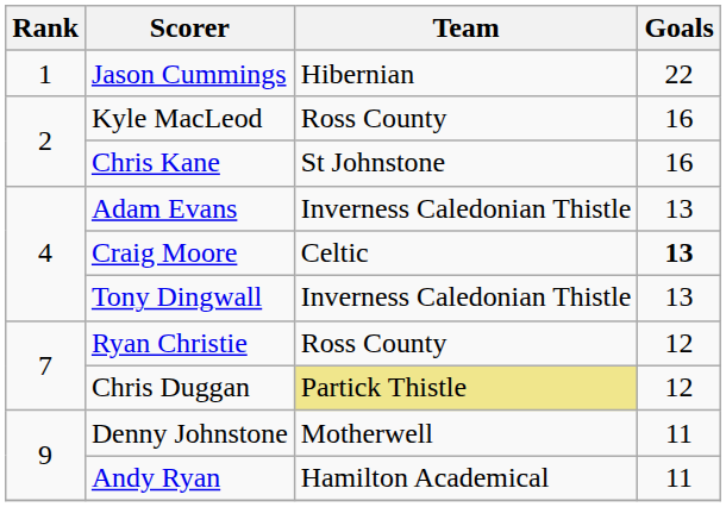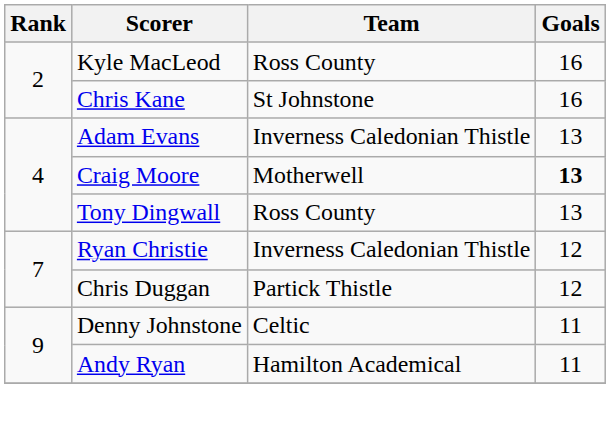- row: 1 | Jason Cummings | Hibernian | 22
Craig Moore | Team: Celtic -> Motherwell
Tony Dingwall | Team: Inverness Caledonian Thistle -> Ross County
Ryan Christie | Team: Ross County -> Inverness Caledonian Thistle
Chris Duggan | Team: khaki background -> no background
Denny Johnstone | Team: Motherwell -> Celtic
